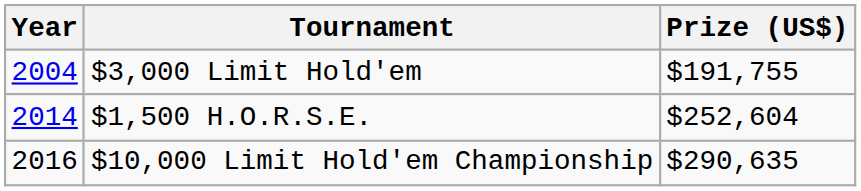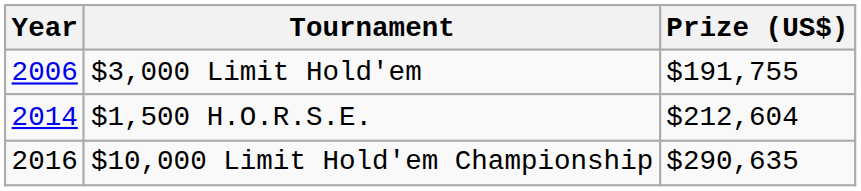$3,000 Limit Hold'em | Year: 2004 -> 2006
$1,500 H.O.R.S.E. | Prize (US$): $252,604 -> $212,604
